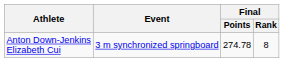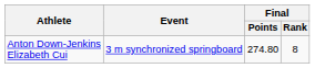Anton Down-Jenkins Elizabeth Cui | Final / Points: 274.78 -> 274.80
